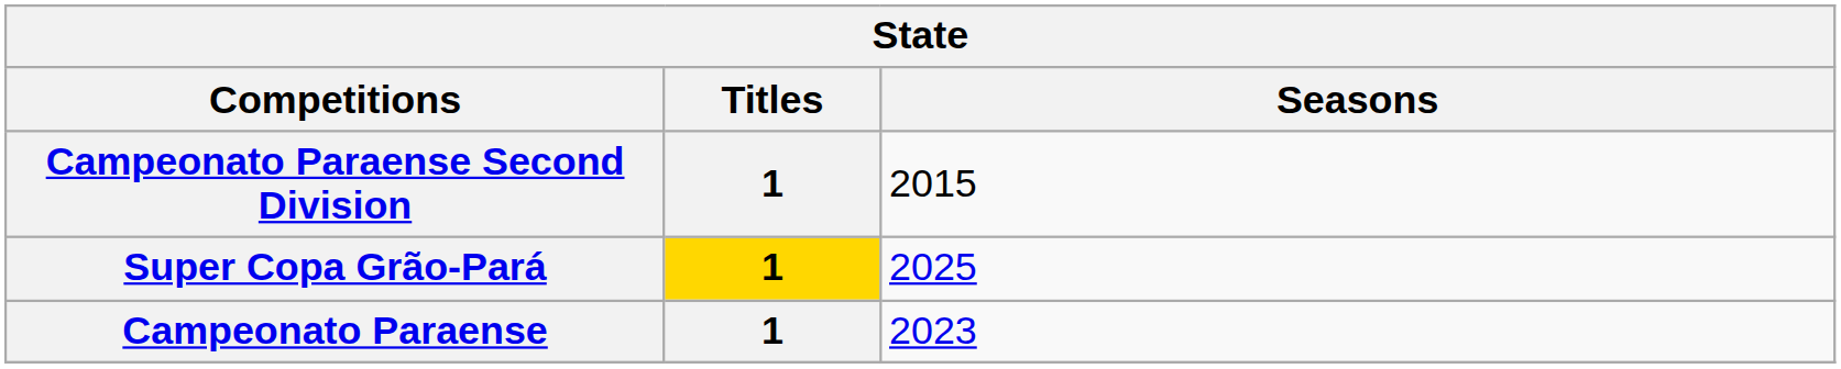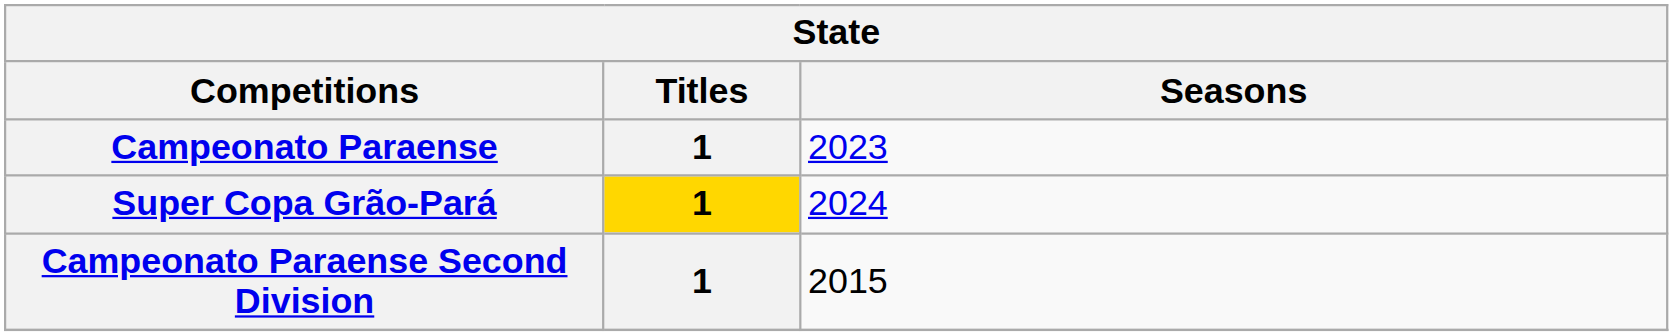rows swapped: Campeonato Paraense <-> Campeonato Paraense Second Division
Super Copa Grão-Pará | Seasons: 2025 -> 2024
